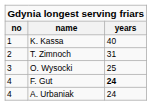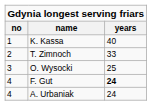T. Zimnoch | years: 31 -> 33
